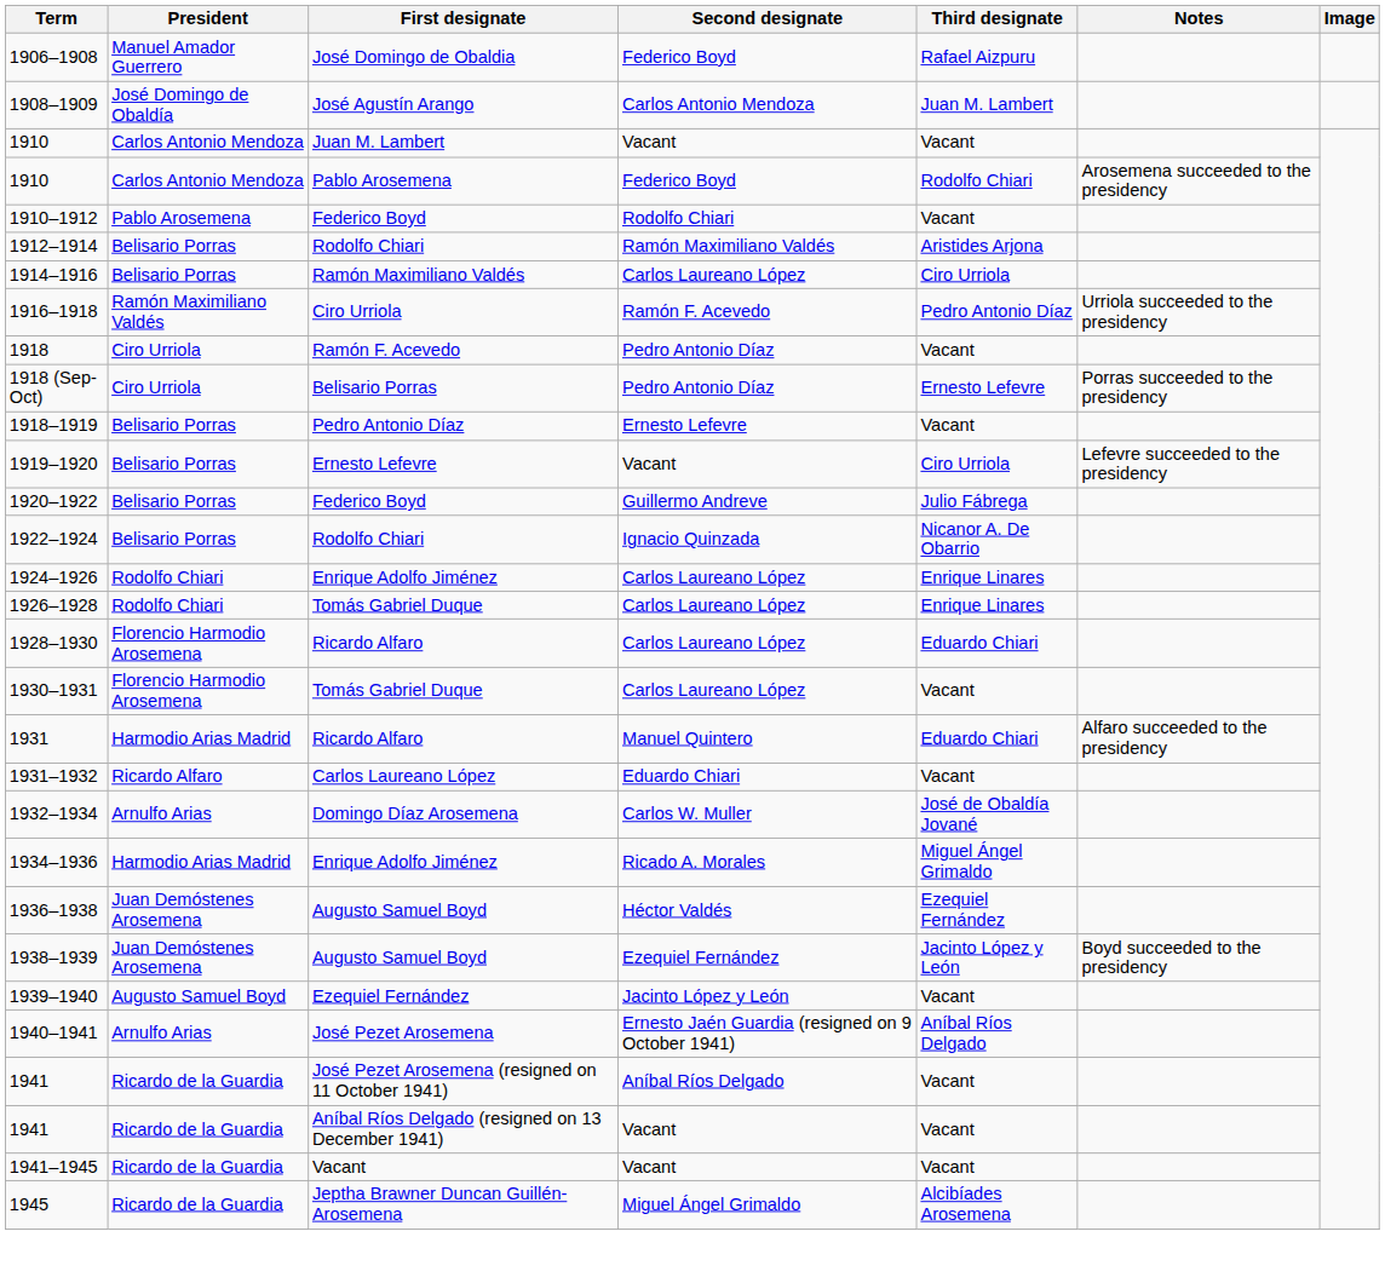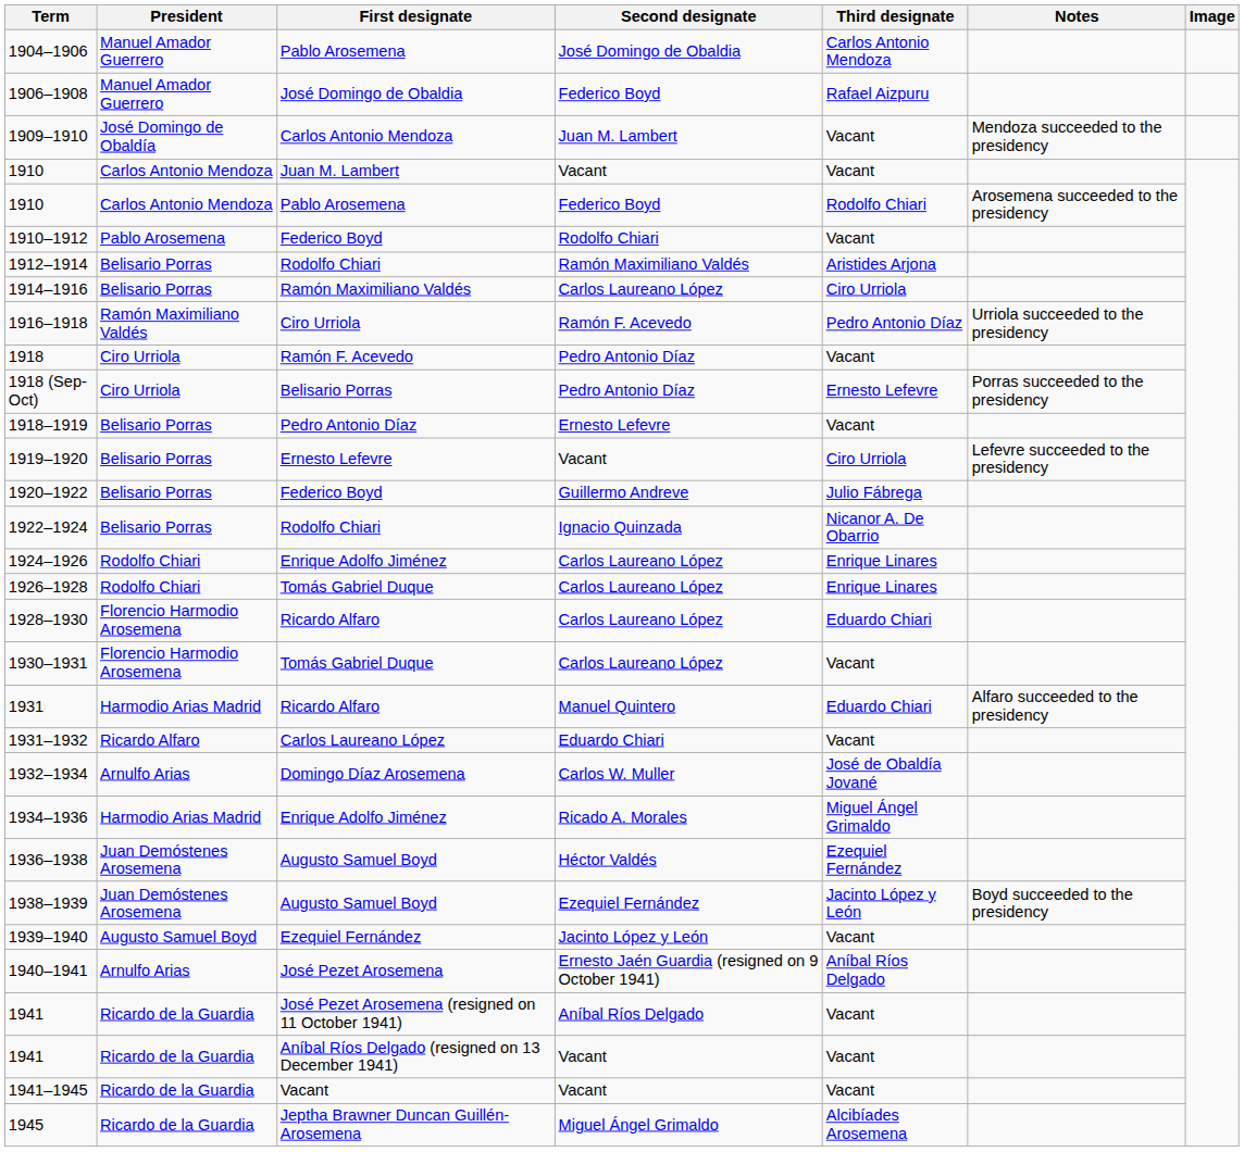+ row: 1904–1906 | Manuel Amador Guerrero | Pablo Arosemena | José Domingo de Obaldia | Carlos Antonio Mendoza
- row: 1908–1909 | José Domingo de Obaldía | José Agustín Arango | Carlos Antonio Mendoza | Juan M. Lambert
+ row: 1909–1910 | José Domingo de Obaldía | Carlos Antonio Mendoza | Juan M. Lambert | Vacant | Mendoza succeeded to the presidency
